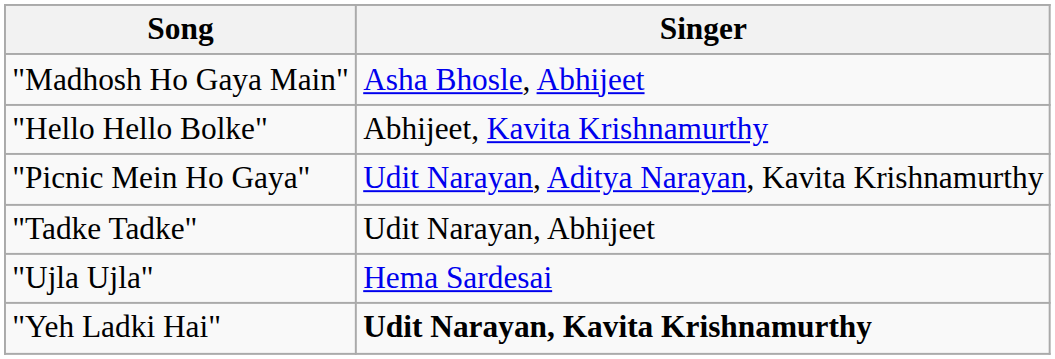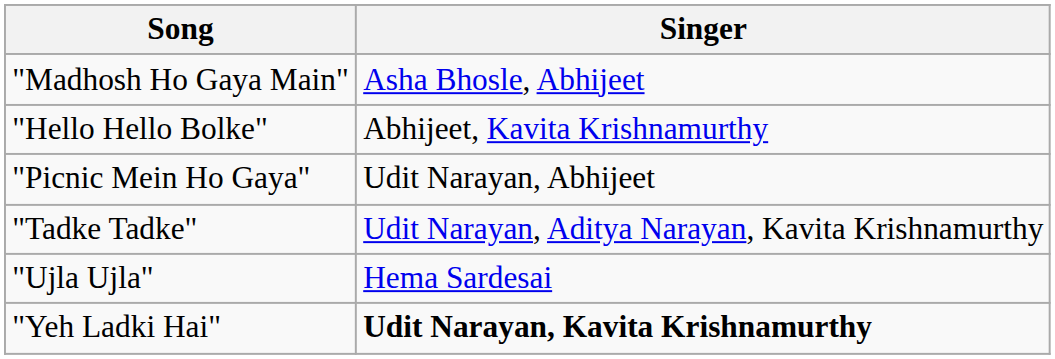"Picnic Mein Ho Gaya" | Singer: Udit Narayan, Aditya Narayan, Kavita Krishnamurthy -> Udit Narayan, Abhijeet
"Tadke Tadke" | Singer: Udit Narayan, Abhijeet -> Udit Narayan, Aditya Narayan, Kavita Krishnamurthy
